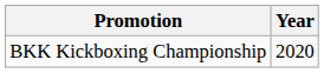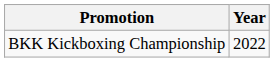BKK Kickboxing Championship | Year: 2020 -> 2022
